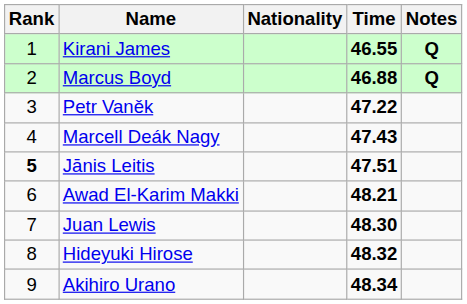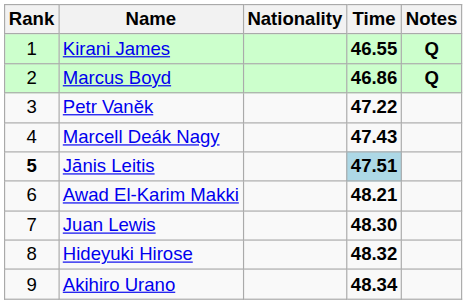Marcus Boyd | Time: 46.88 -> 46.86
Jānis Leitis | Time: no background -> lightblue background
